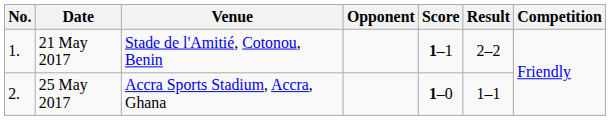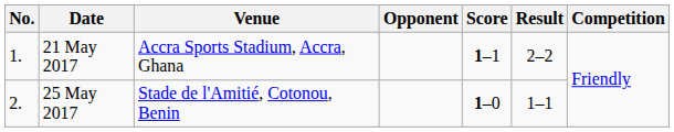21 May 2017 | Venue: Stade de l'Amitié, Cotonou, Benin -> Accra Sports Stadium, Accra, Ghana
25 May 2017 | Venue: Accra Sports Stadium, Accra, Ghana -> Stade de l'Amitié, Cotonou, Benin
